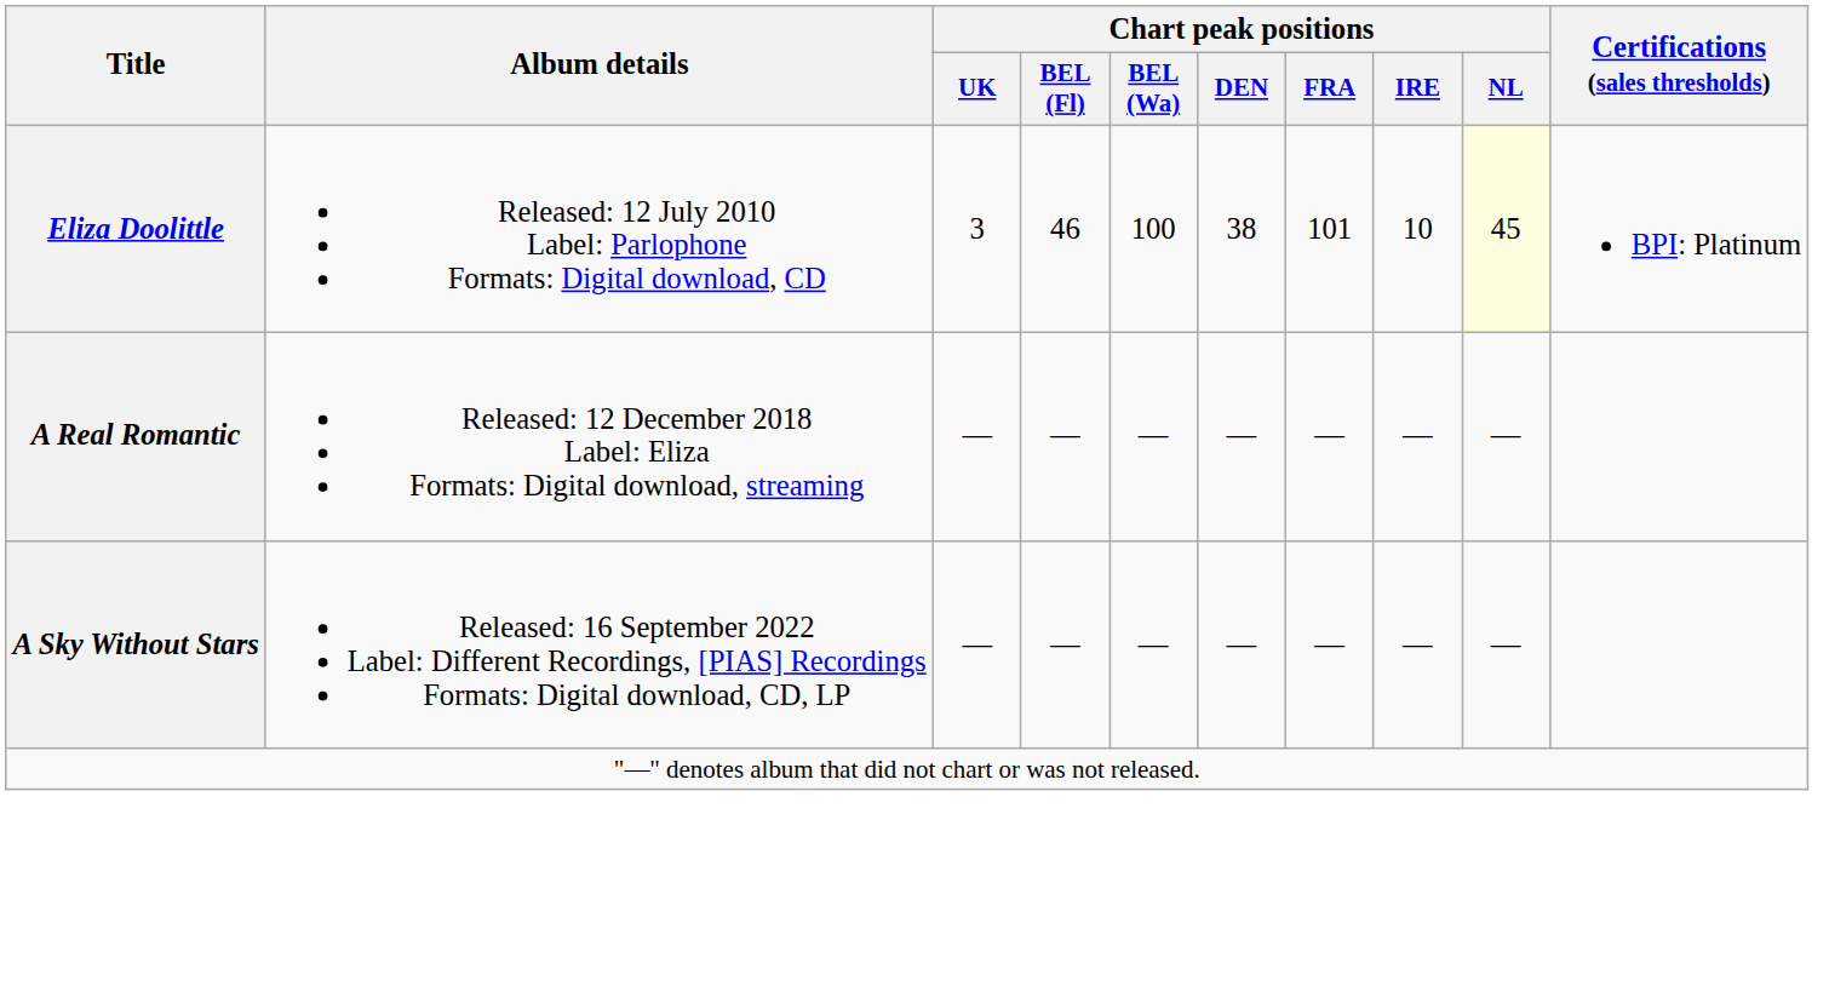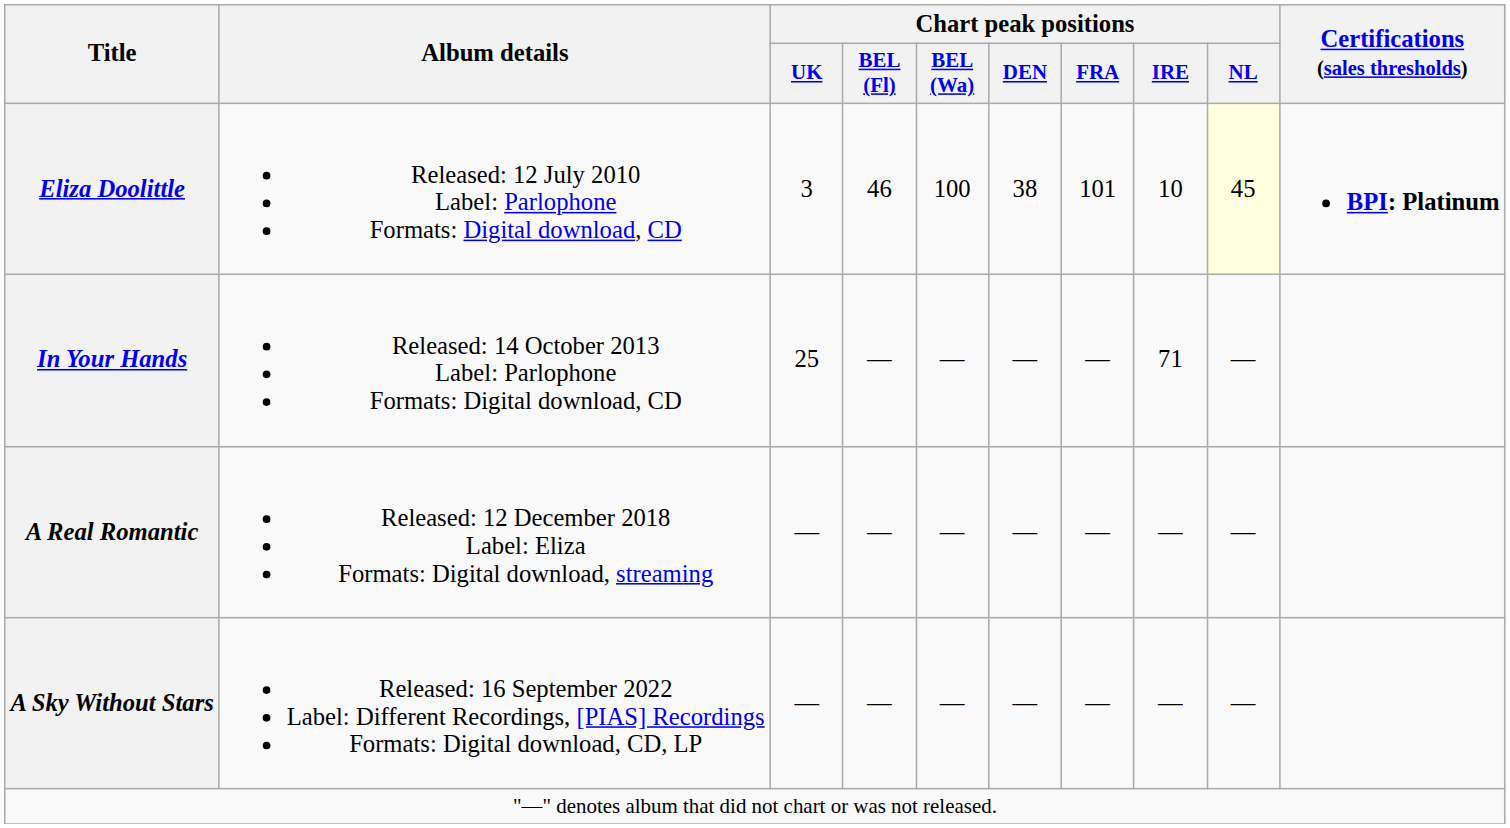Eliza Doolittle | Certifications (sales thresholds): normal -> bold
+ row: In Your Hands | Released: 14 October 2013 Label: Parlophone Formats: Digital download, CD | 25 | — | — | — | — | 71 | —
